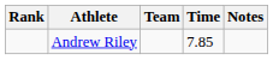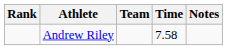Andrew Riley | Time: 7.85 -> 7.58
